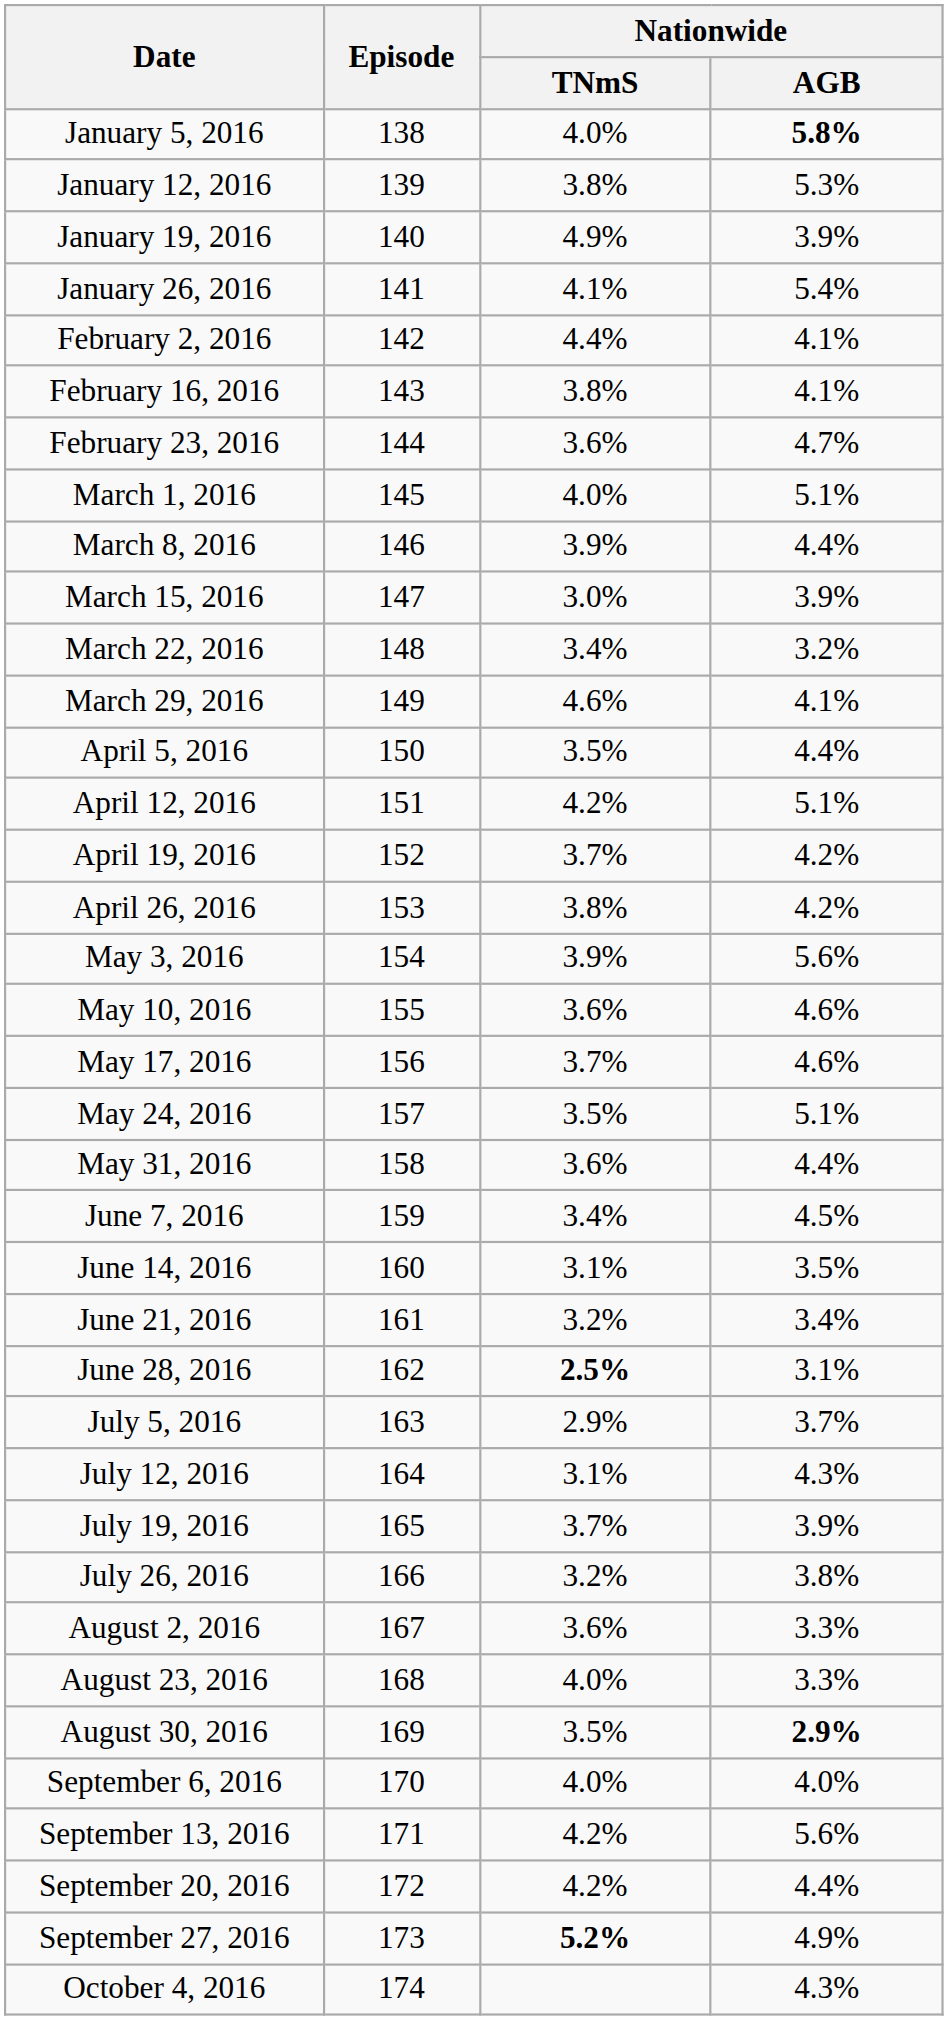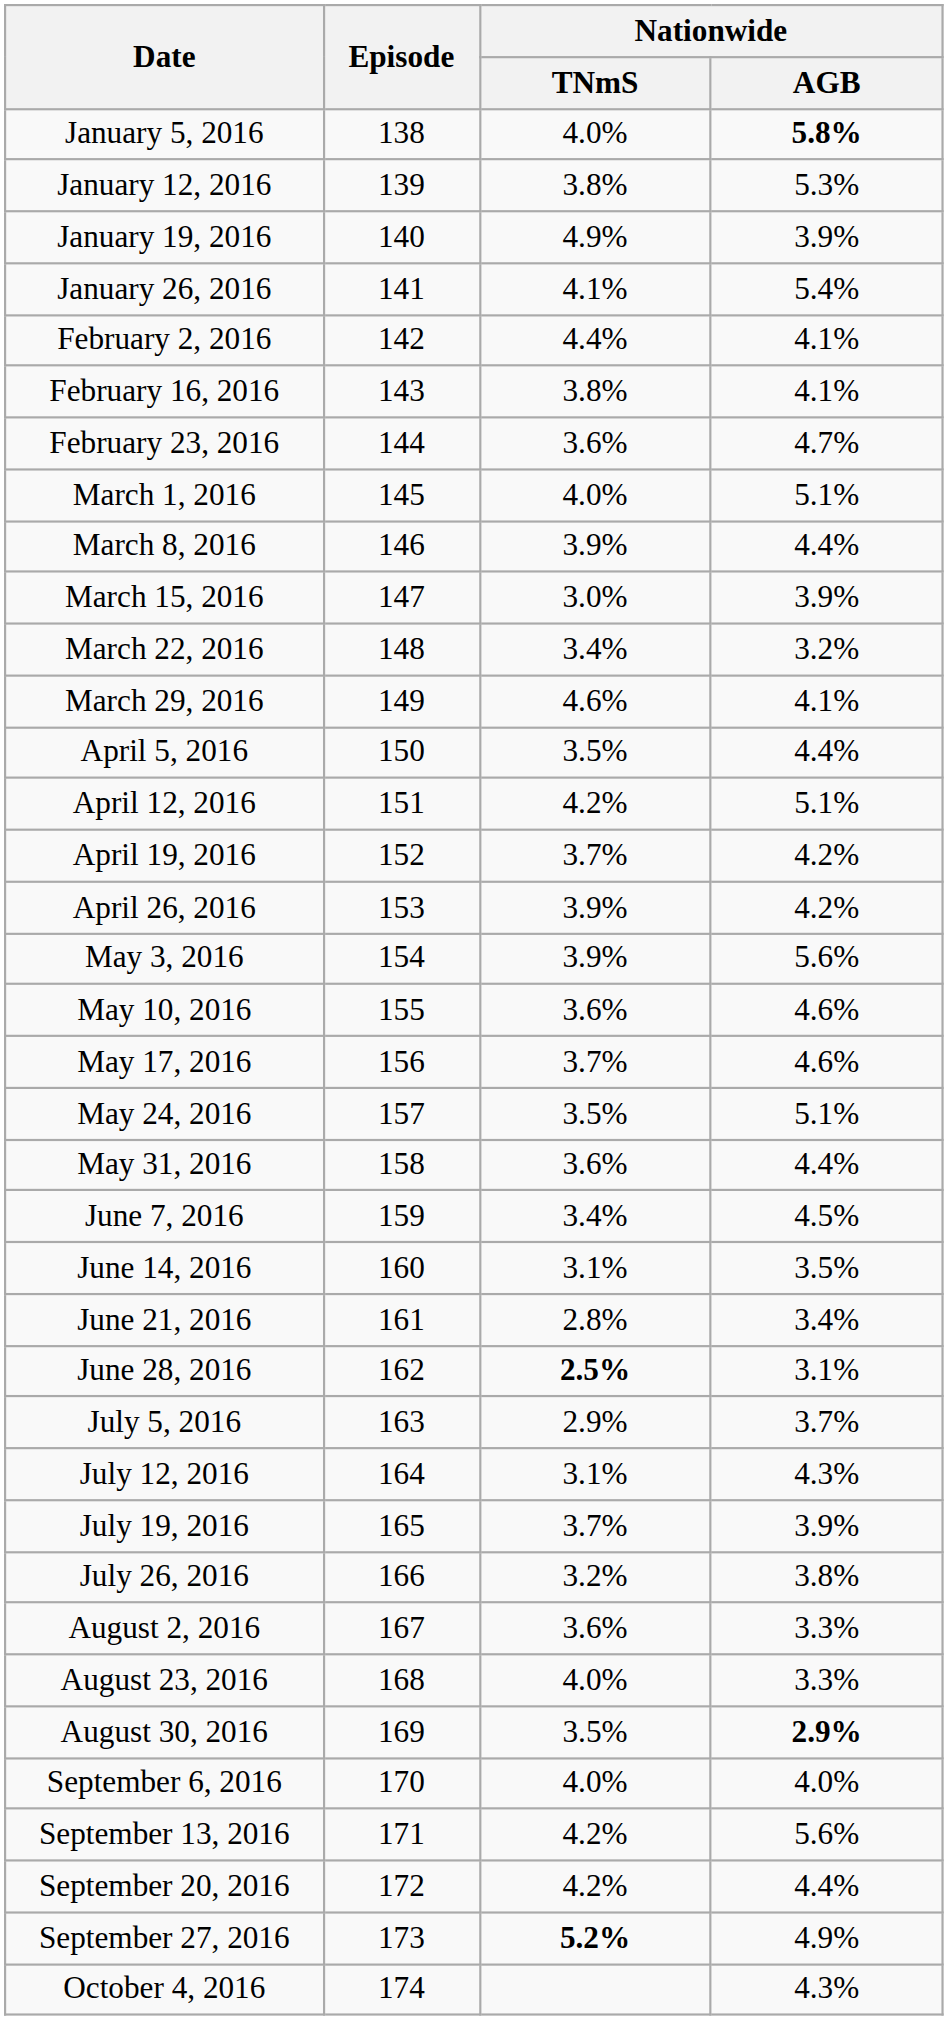April 26, 2016 | Nationwide / TNmS: 3.8% -> 3.9%
June 21, 2016 | Nationwide / TNmS: 3.2% -> 2.8%
